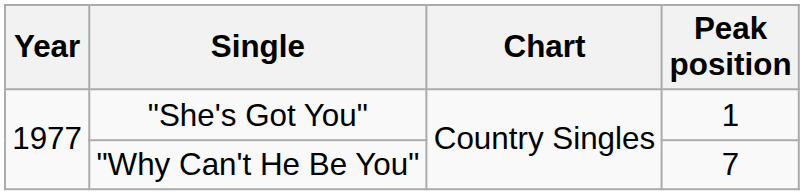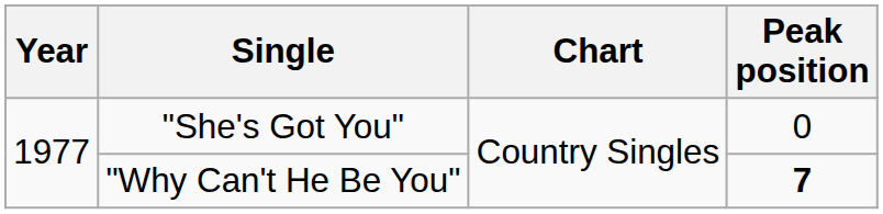"She's Got You" | Peak position: 1 -> 0
"Why Can't He Be You" | Peak position: normal -> bold
